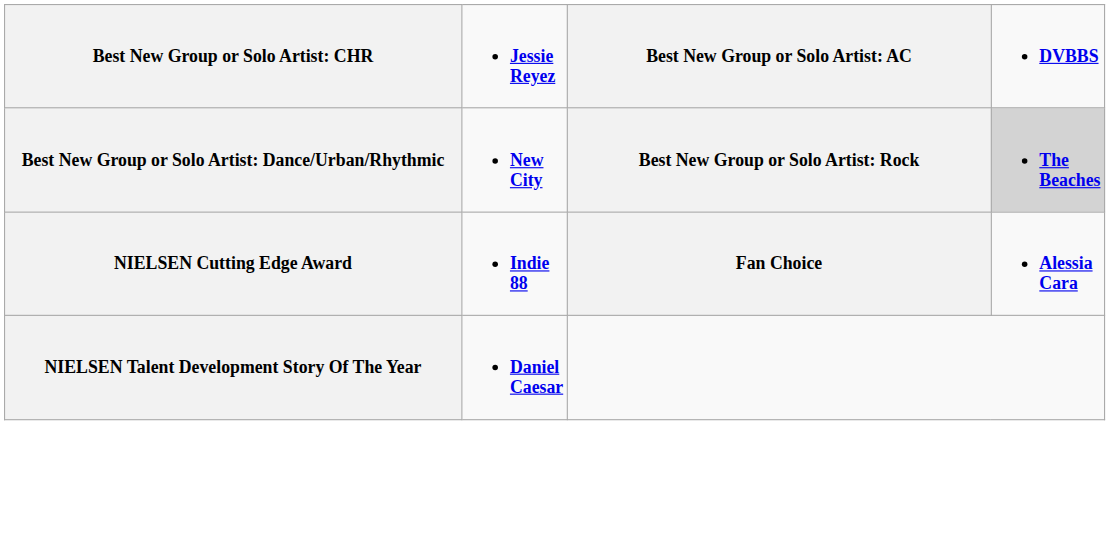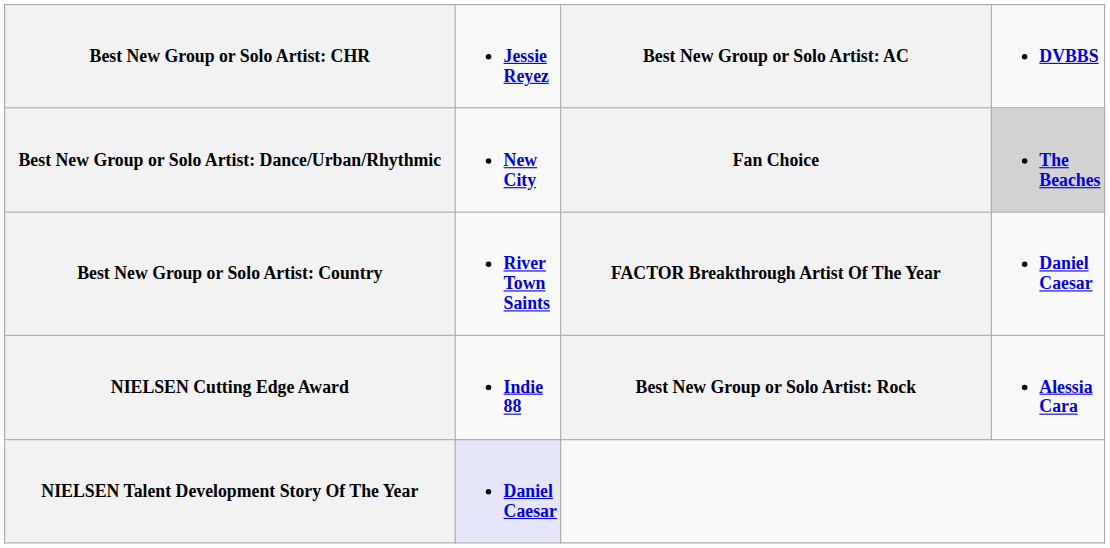Best New Group or Solo Artist: Dance/Urban/Rhythmic | column 3: Best New Group or Solo Artist: Rock -> Fan Choice
+ row: Best New Group or Solo Artist: Country | River Town Saints | FACTOR Breakthrough Artist Of The Year | Daniel Caesar
NIELSEN Cutting Edge Award | column 3: Fan Choice -> Best New Group or Solo Artist: Rock
NIELSEN Talent Development Story Of The Year | column 2: no background -> lavender background
